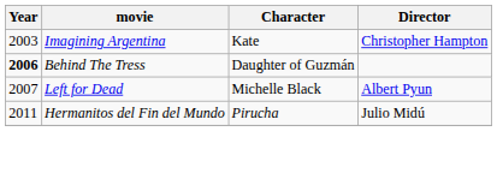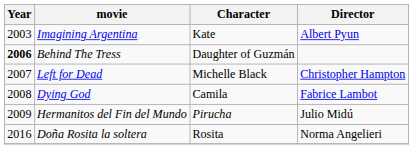Imagining Argentina | Director: Christopher Hampton -> Albert Pyun
Left for Dead | Director: Albert Pyun -> Christopher Hampton
+ row: 2008 | Dying God | Camila | Fabrice Lambot
Hermanitos del Fin del Mundo | Year: 2011 -> 2009
+ row: 2016 | Doña Rosita la soltera | Rosita | Norma Angelieri
